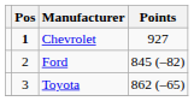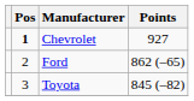Ford | Points: 845 (–82) -> 862 (–65)
Toyota | Points: 862 (–65) -> 845 (–82)
